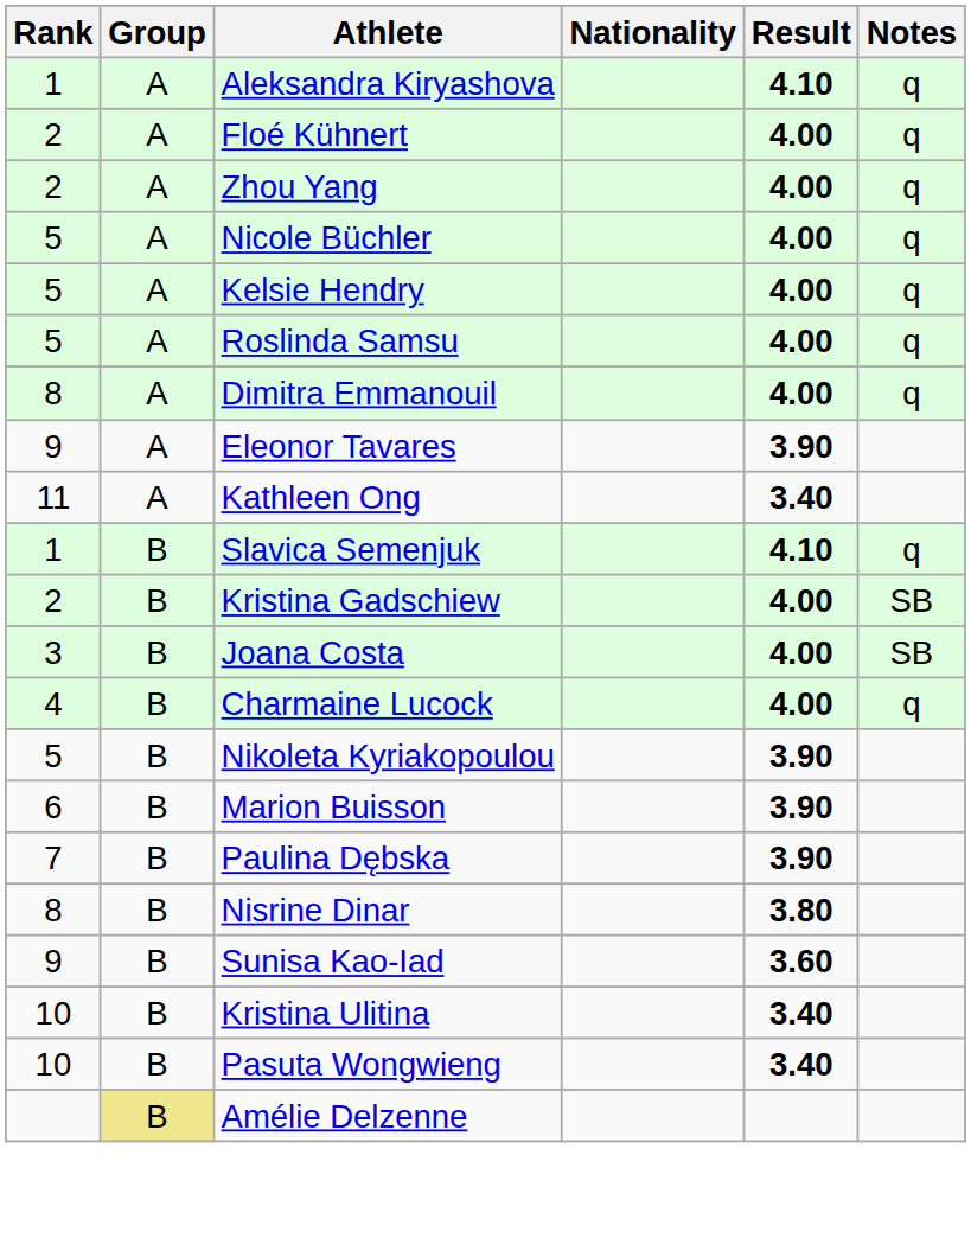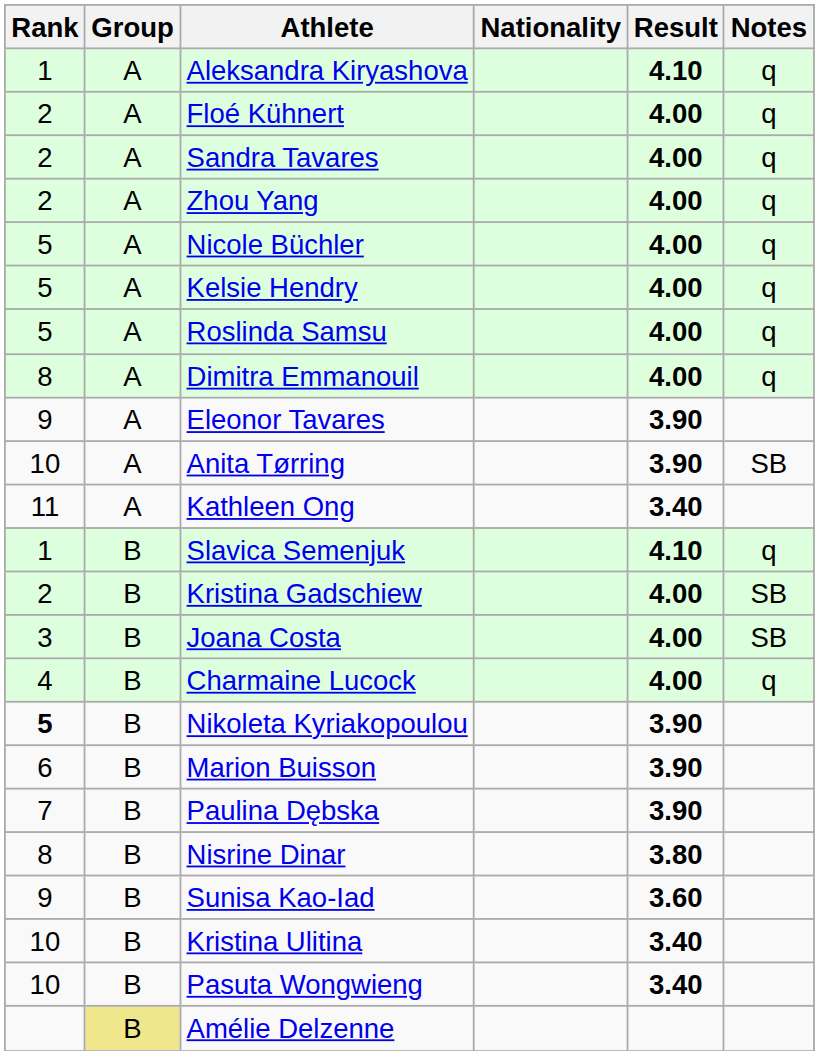+ row: 2 | A | Sandra Tavares | 4.00 | q
+ row: 10 | A | Anita Tørring | 3.90 | SB
Nikoleta Kyriakopoulou | Rank: normal -> bold
